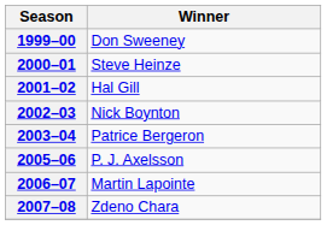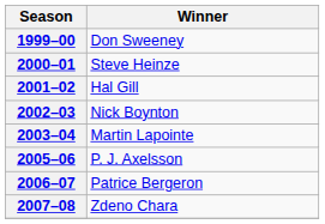2003–04 | Winner: Patrice Bergeron -> Martin Lapointe
2006–07 | Winner: Martin Lapointe -> Patrice Bergeron
